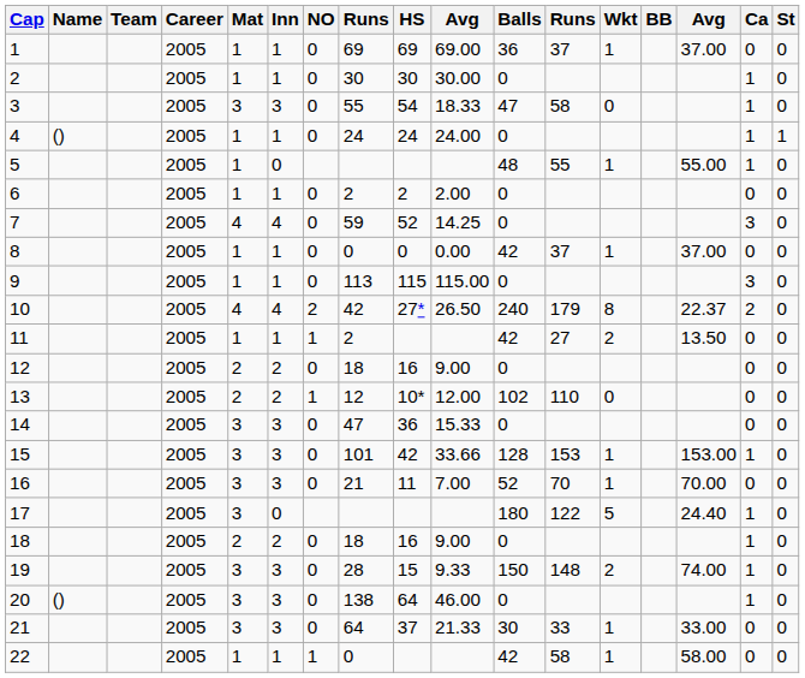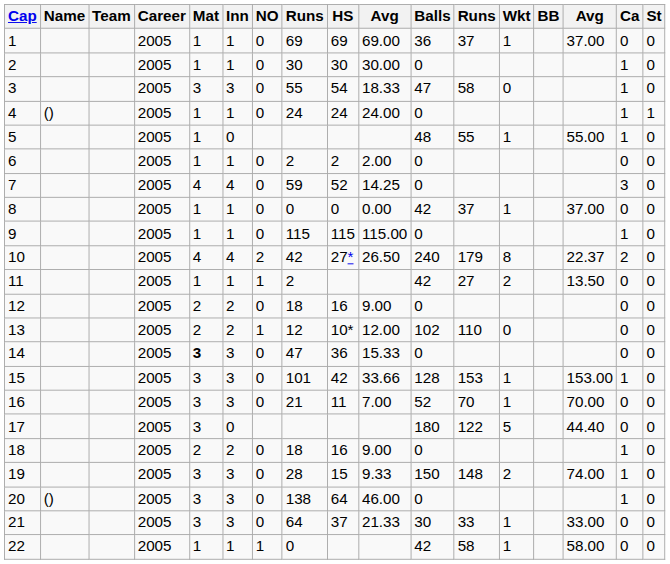9 | column 8: 113 -> 115
9 | Ca: 3 -> 1
14 | Mat: normal -> bold
17 | column 15: 24.40 -> 44.40
17 | Ca: 1 -> 0
